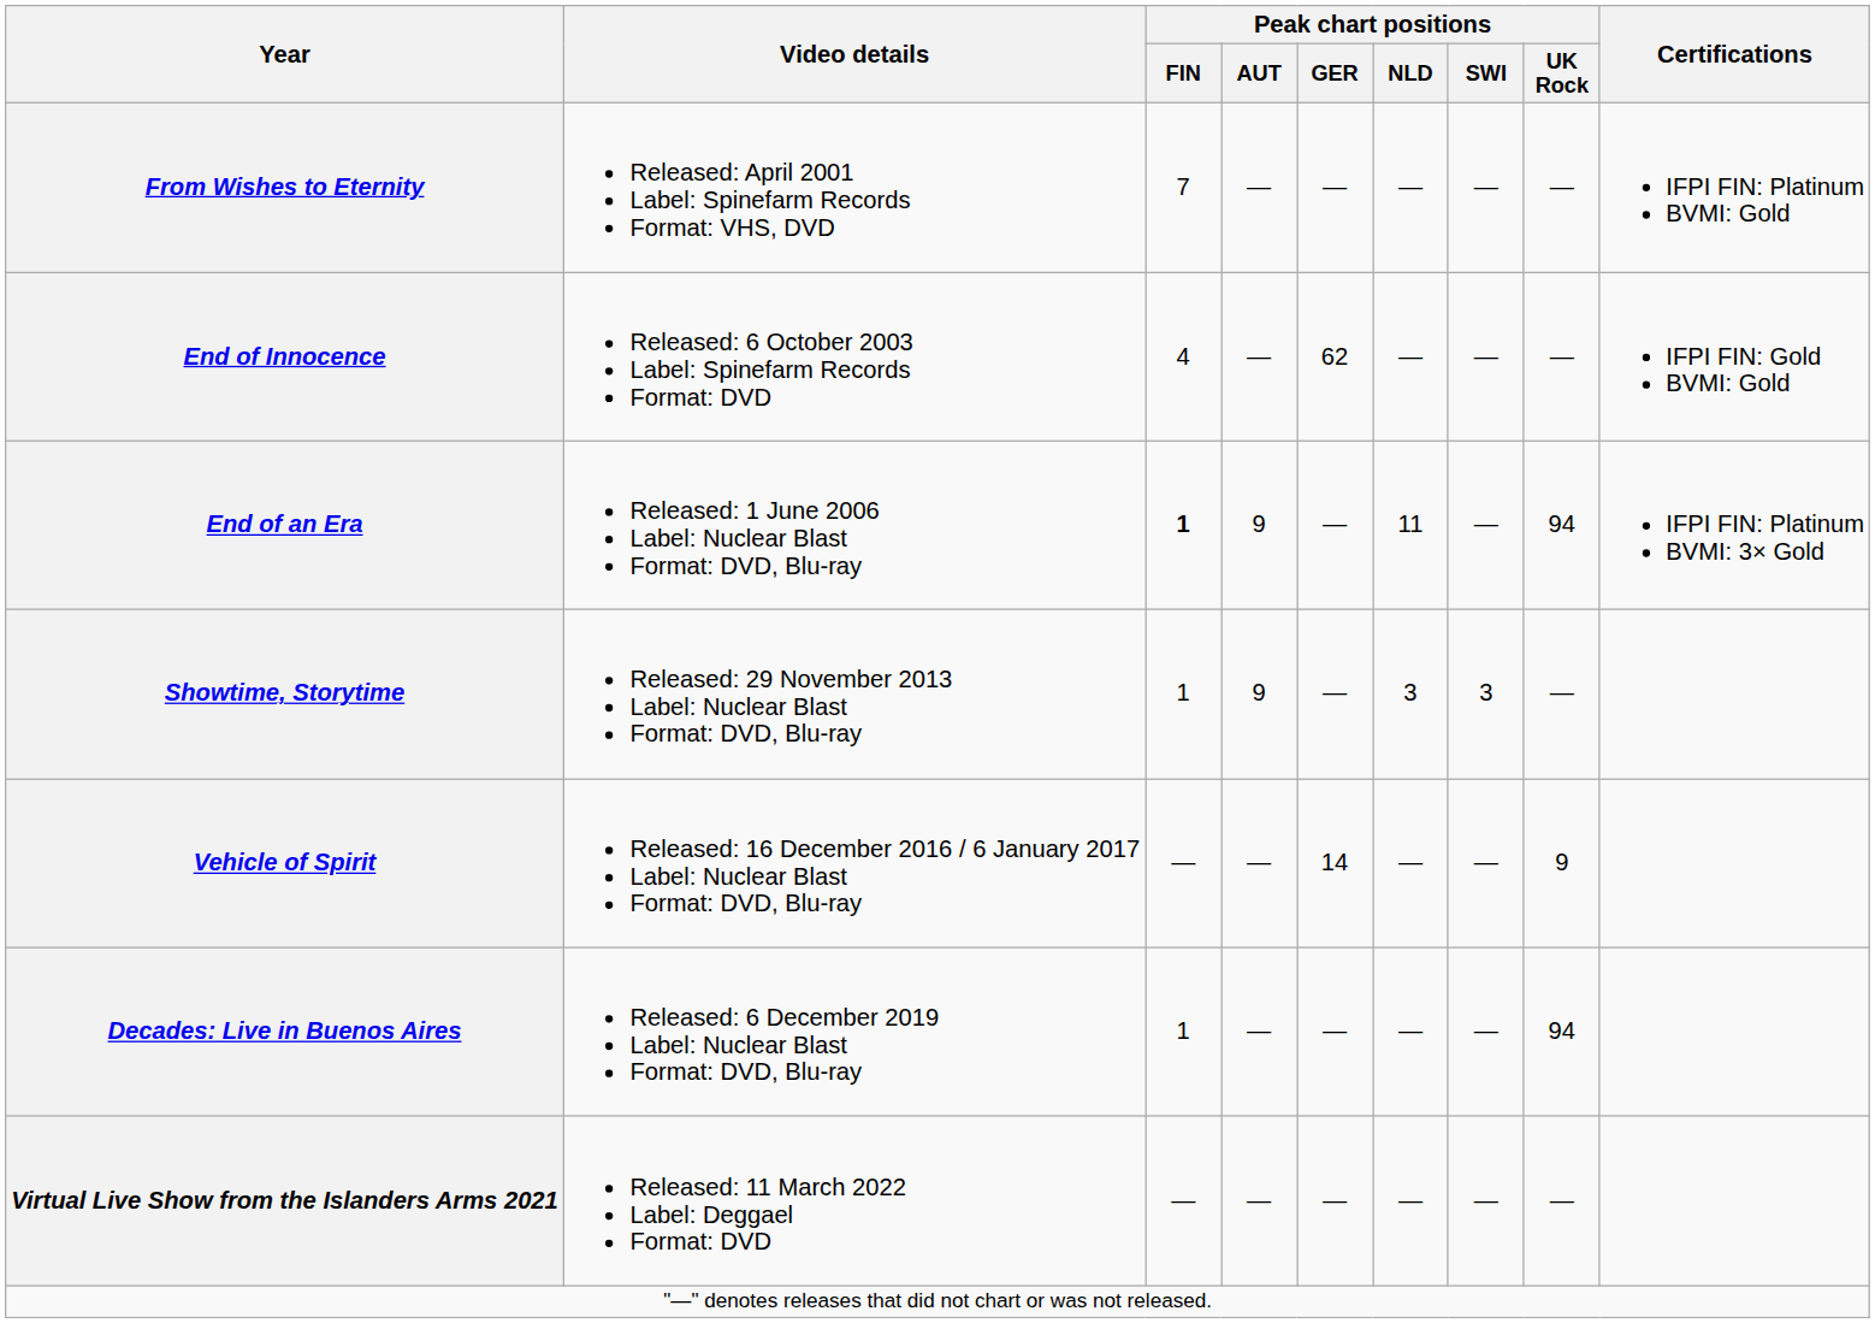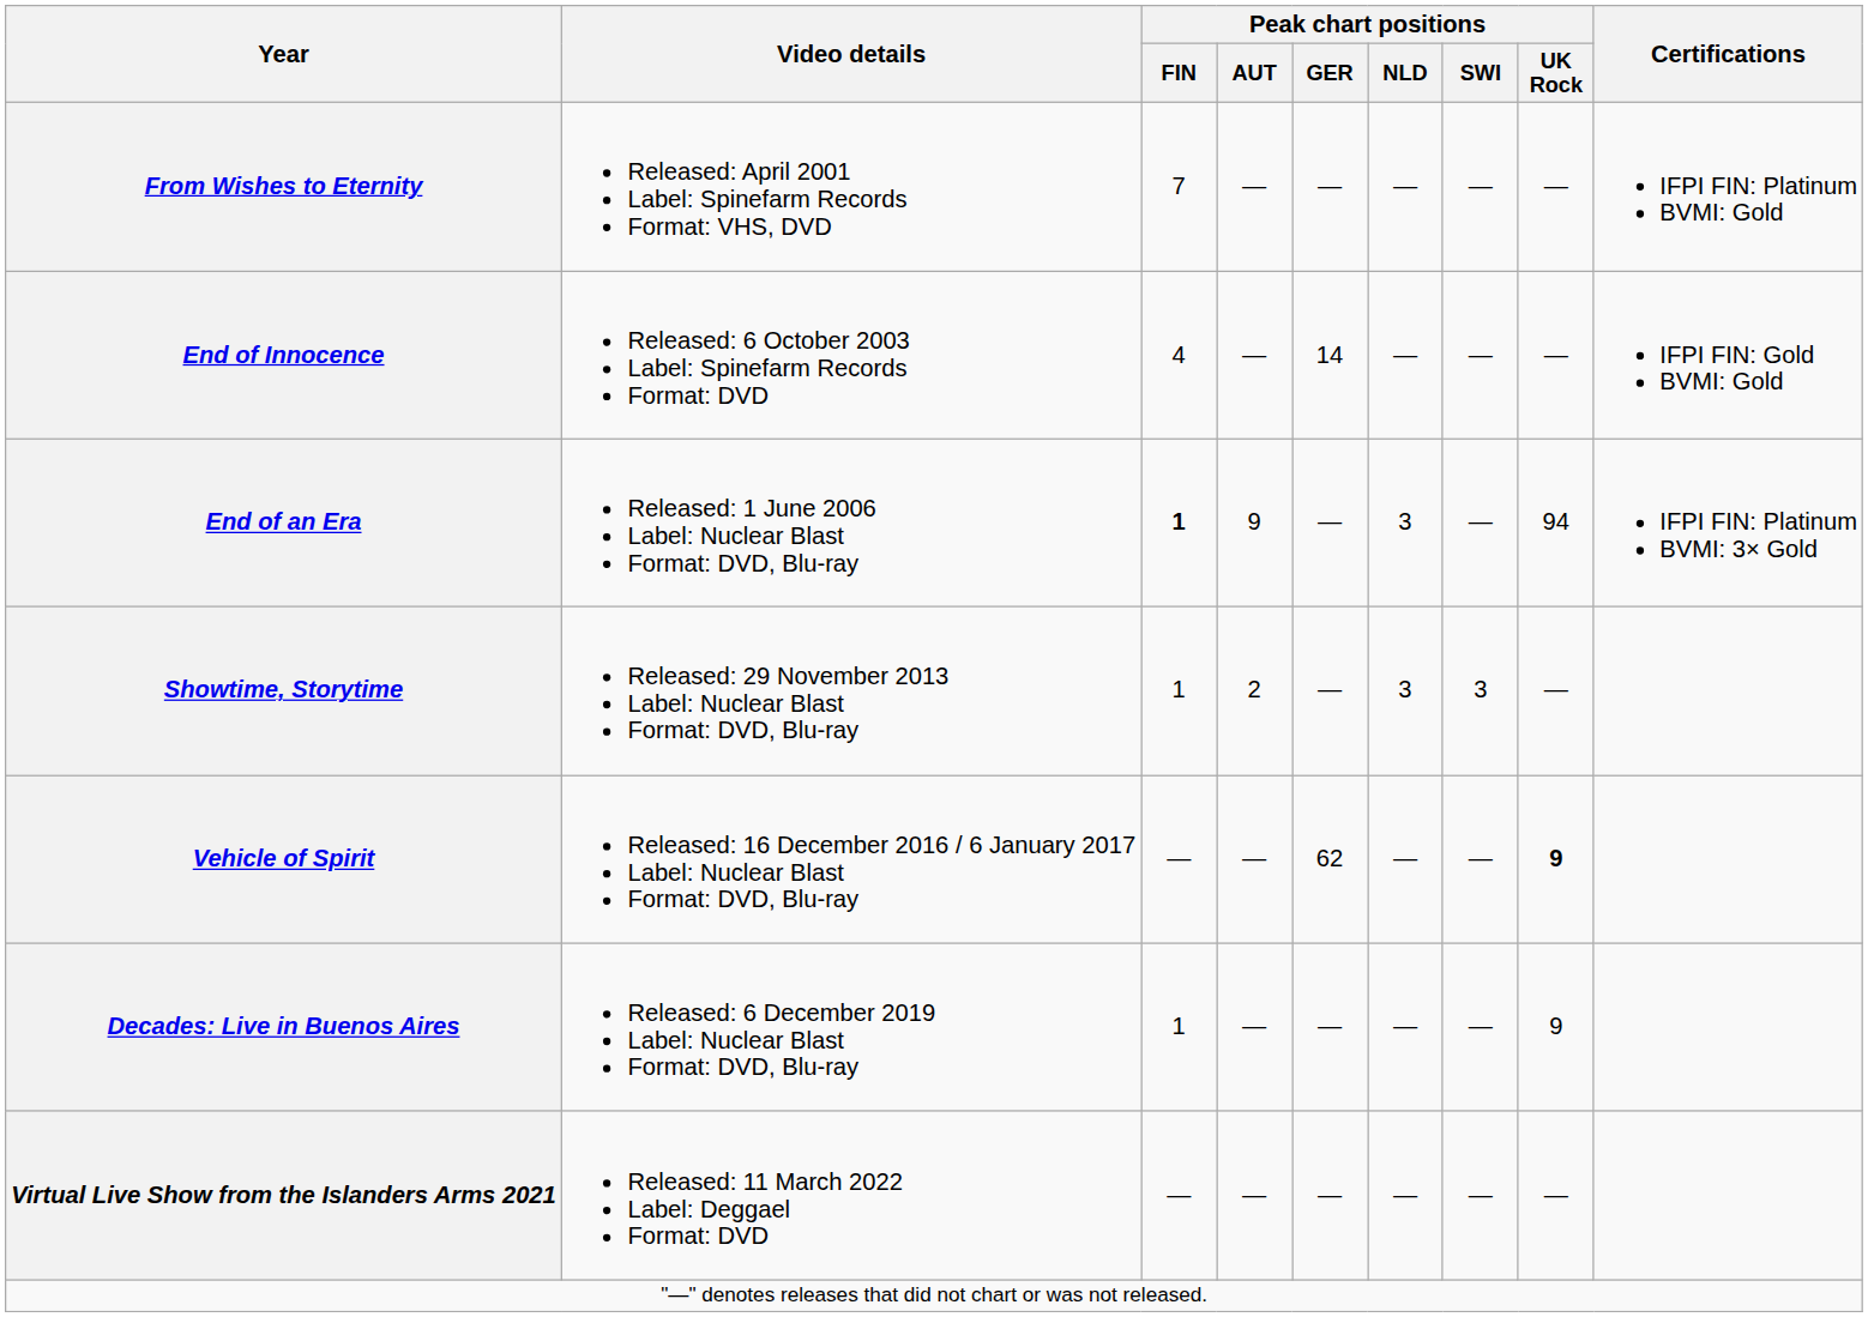End of Innocence | Peak chart positions / GER: 62 -> 14
End of an Era | Peak chart positions / NLD: 11 -> 3
Showtime, Storytime | Peak chart positions / AUT: 9 -> 2
Vehicle of Spirit | Peak chart positions / GER: 14 -> 62
Vehicle of Spirit | Peak chart positions / UK Rock: normal -> bold
Decades: Live in Buenos Aires | Peak chart positions / UK Rock: 94 -> 9
